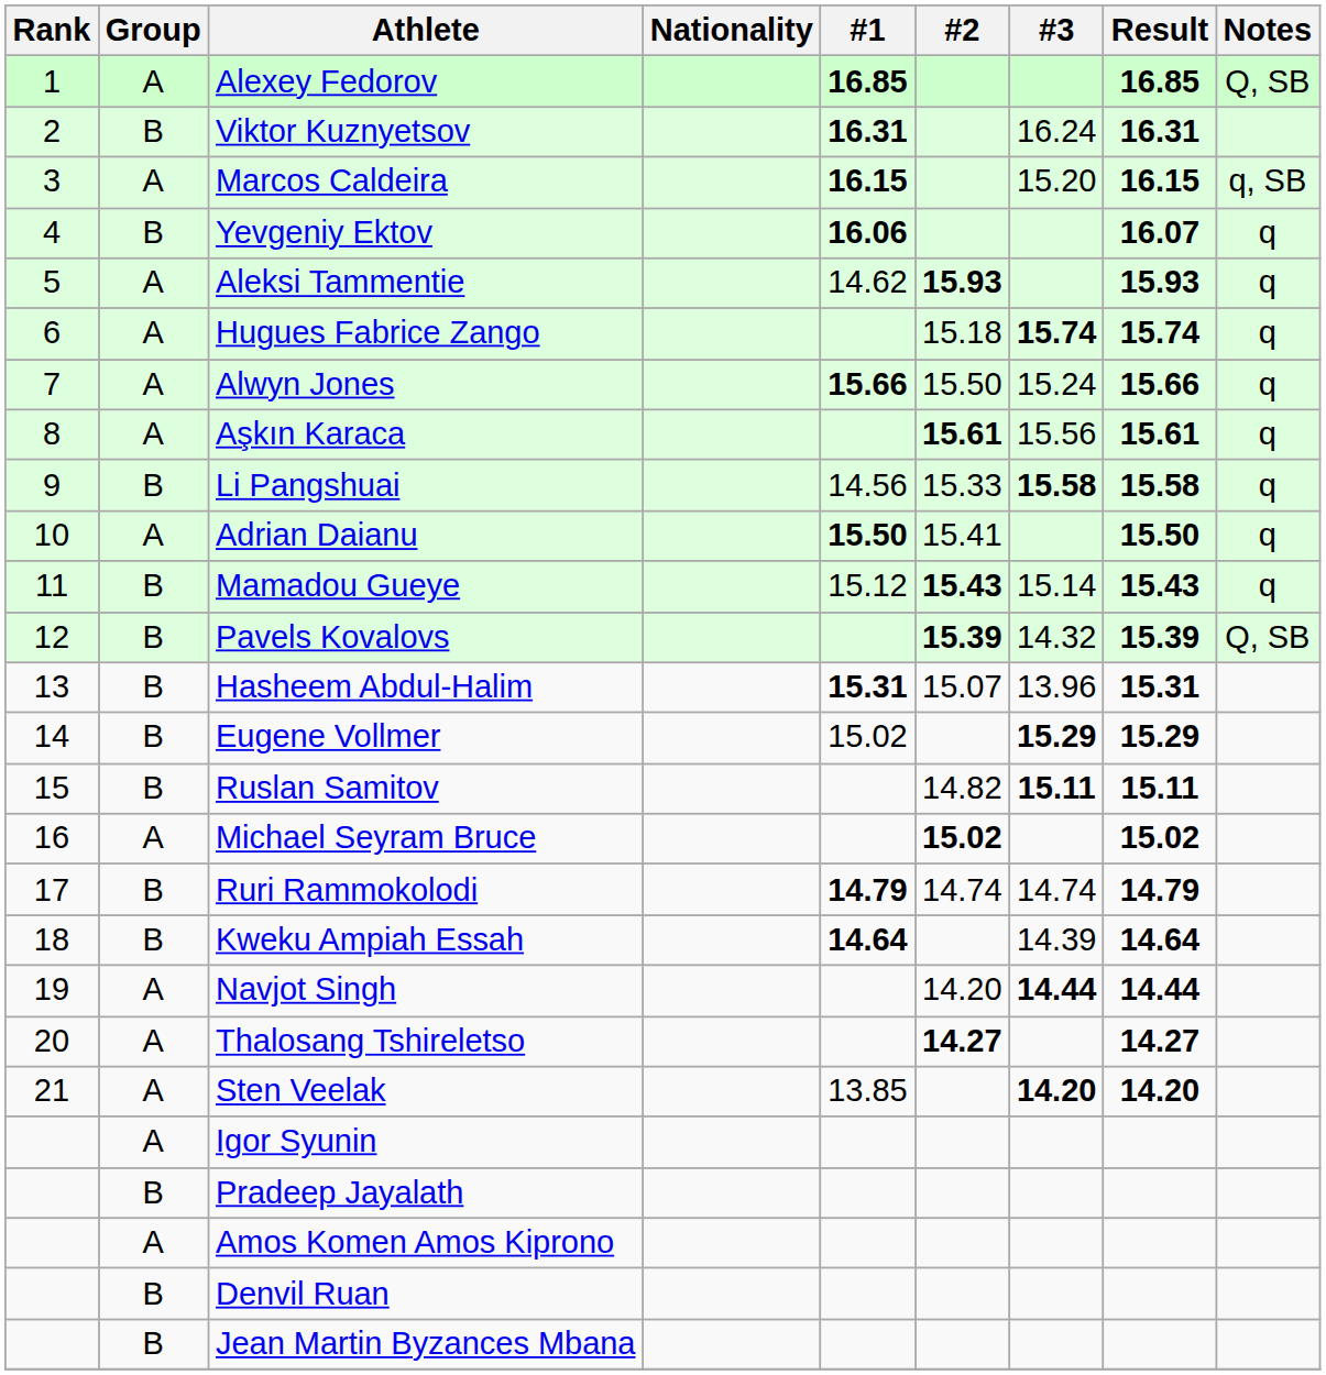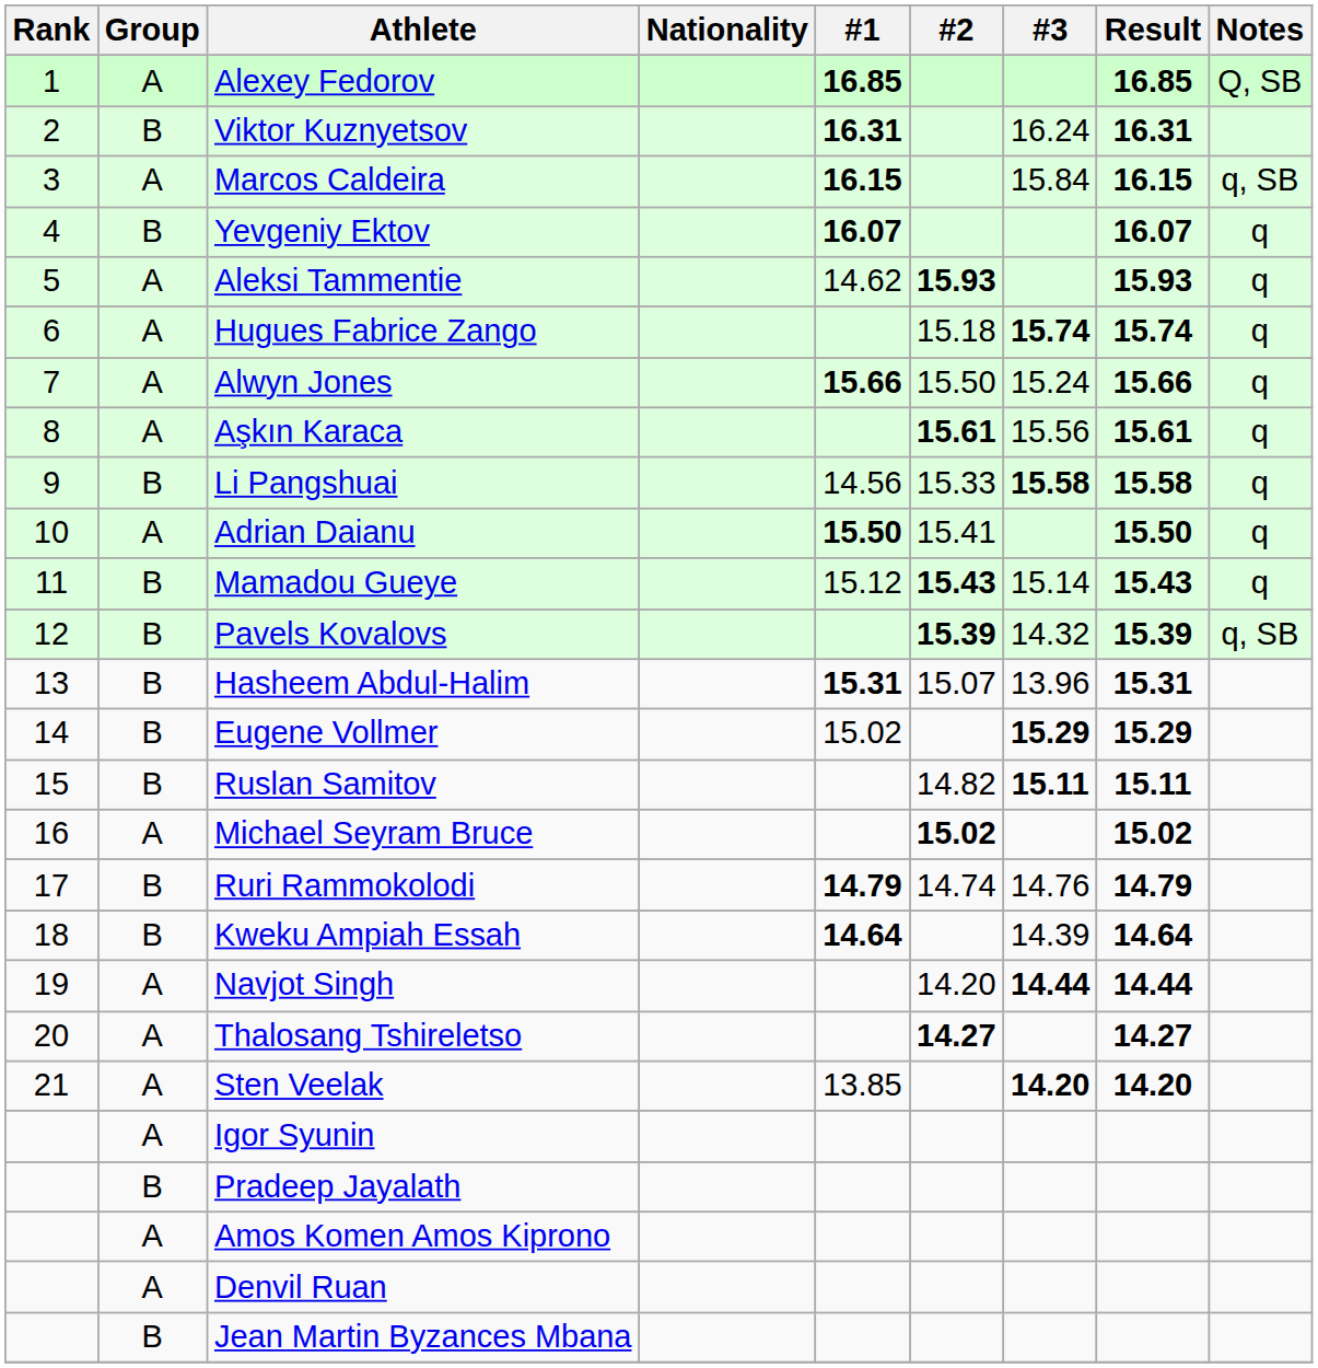Marcos Caldeira | #3: 15.20 -> 15.84
Yevgeniy Ektov | #1: 16.06 -> 16.07
Pavels Kovalovs | Notes: Q, SB -> q, SB
Ruri Rammokolodi | #3: 14.74 -> 14.76
Denvil Ruan | Group: B -> A
